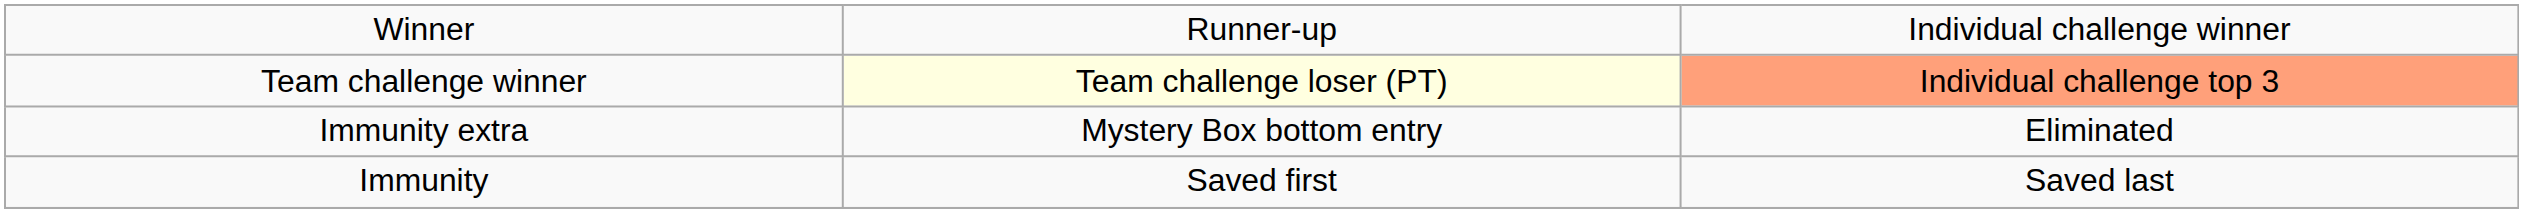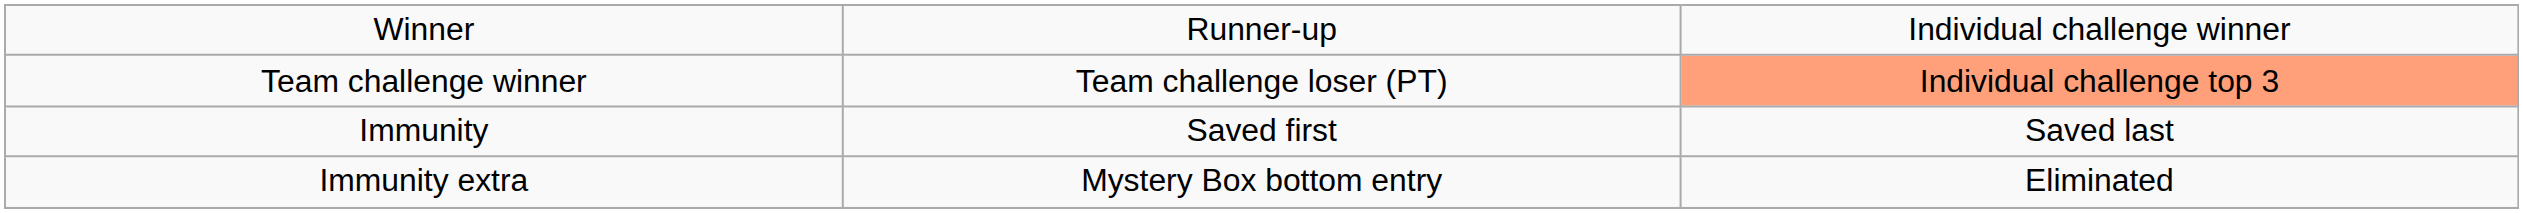Team challenge winner | column 2: lightyellow background -> no background
rows swapped: Immunity <-> Immunity extra
